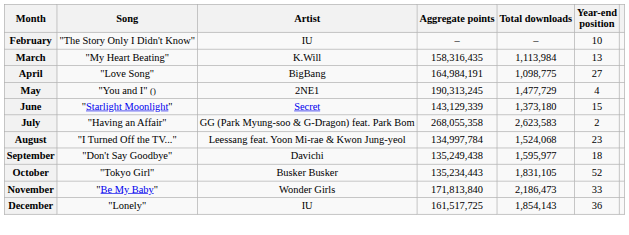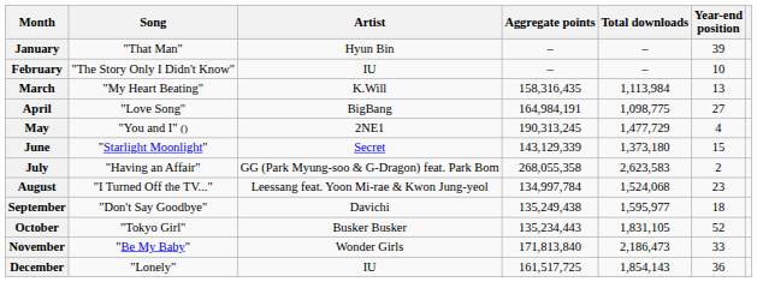+ row: January | "That Man" | Hyun Bin | – | – | 39
